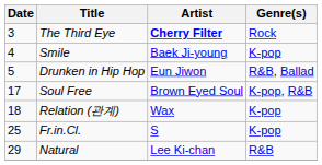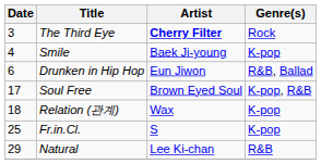Drunken in Hip Hop | Date: 5 -> 6
